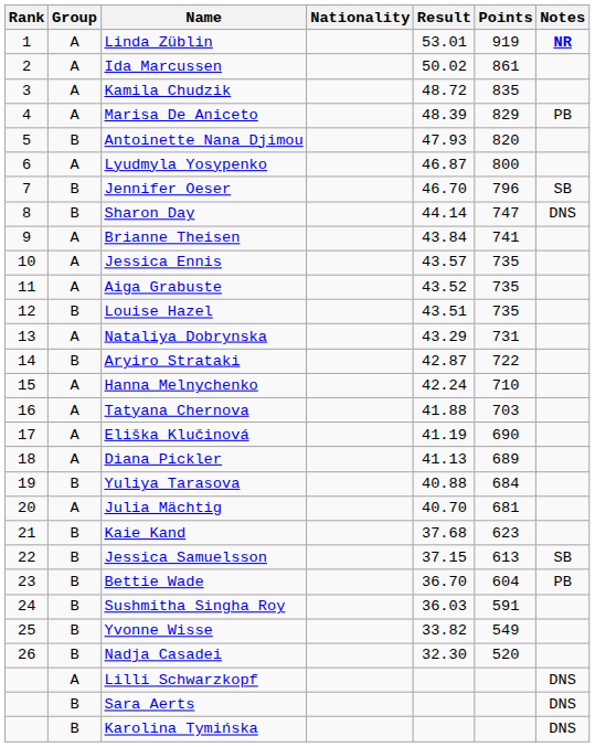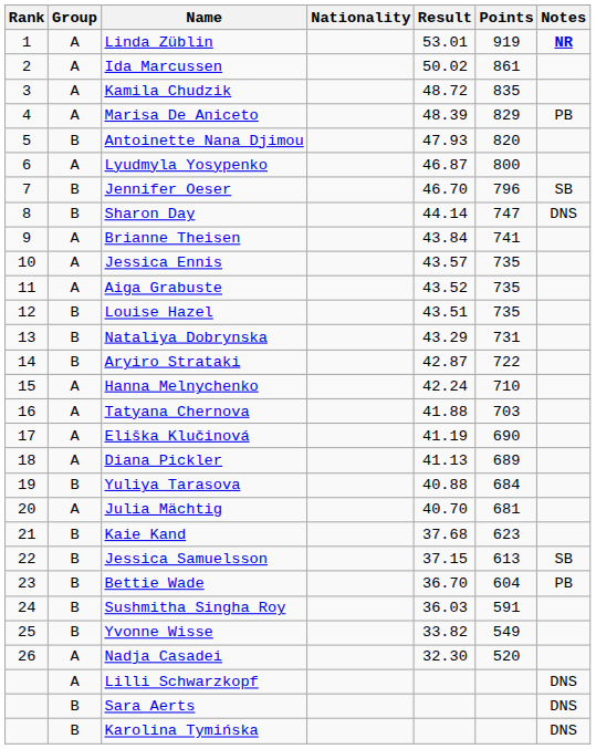Nataliya Dobrynska | Group: A -> B
Nadja Casadei | Group: B -> A
